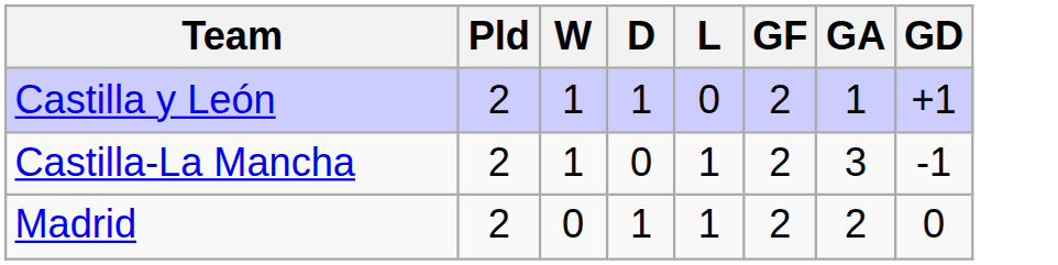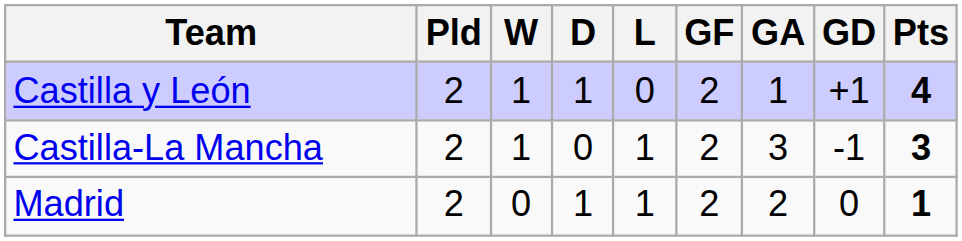+ column: Pts | 4 | 3 | 1
